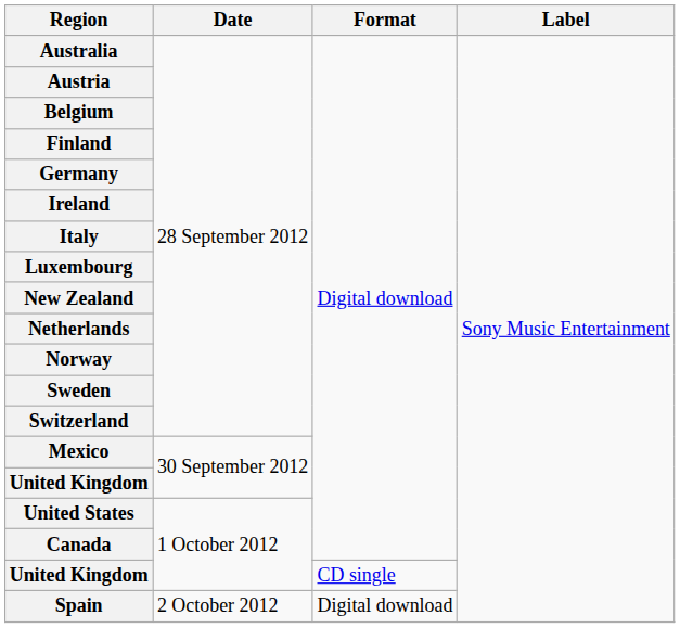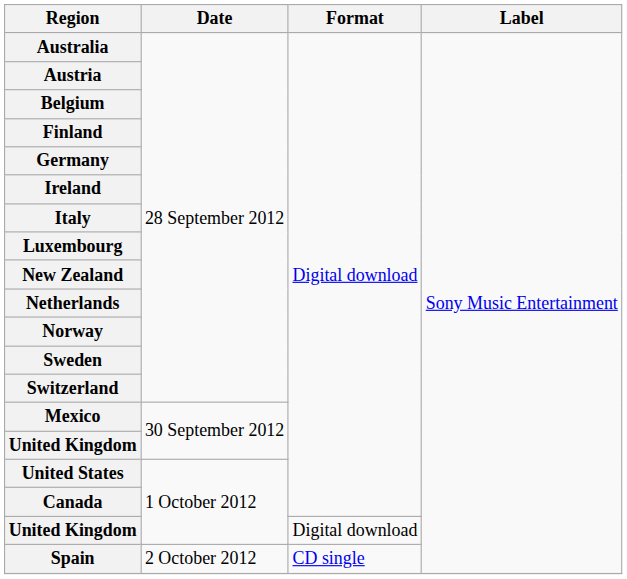United Kingdom / 1 October 2012 | Format: CD single -> Digital download
Spain | Format: Digital download -> CD single
